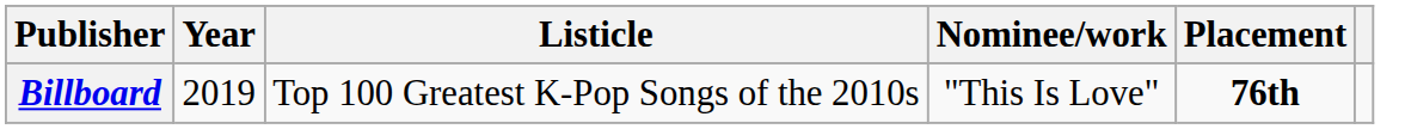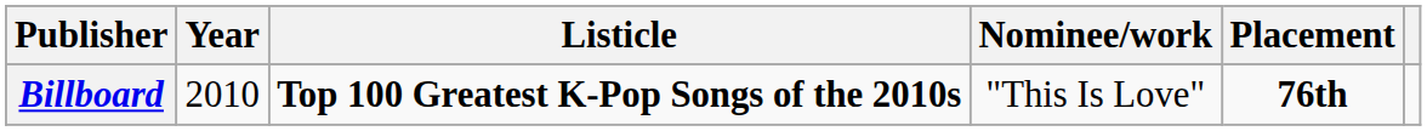Billboard | Year: 2019 -> 2010
Billboard | Listicle: normal -> bold
